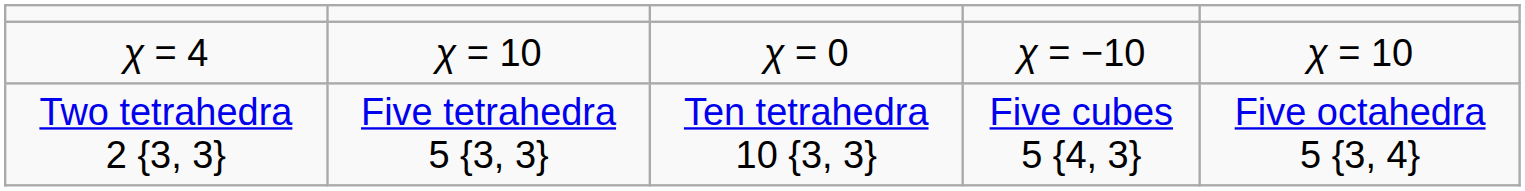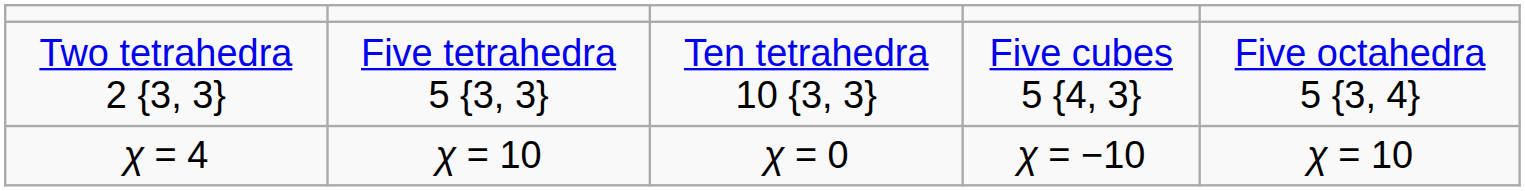rows swapped: Two tetrahedra 2 {3, 3} <-> χ = 4
